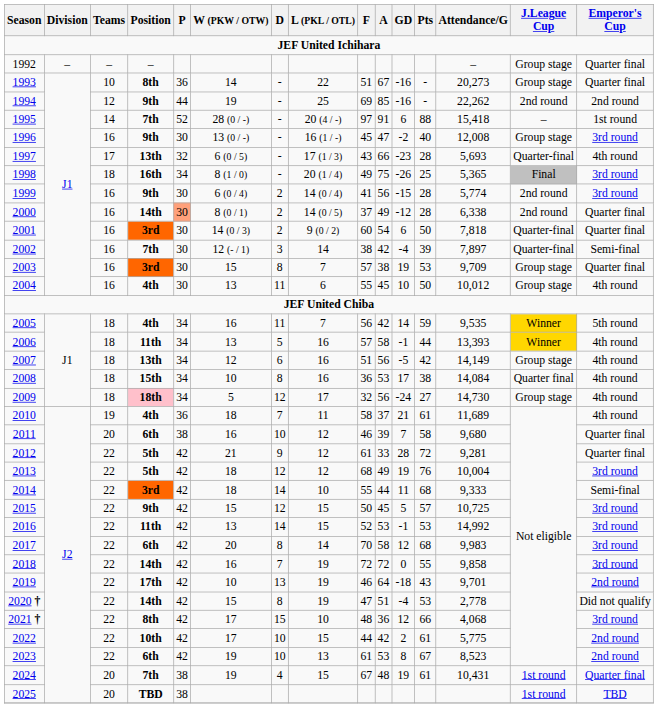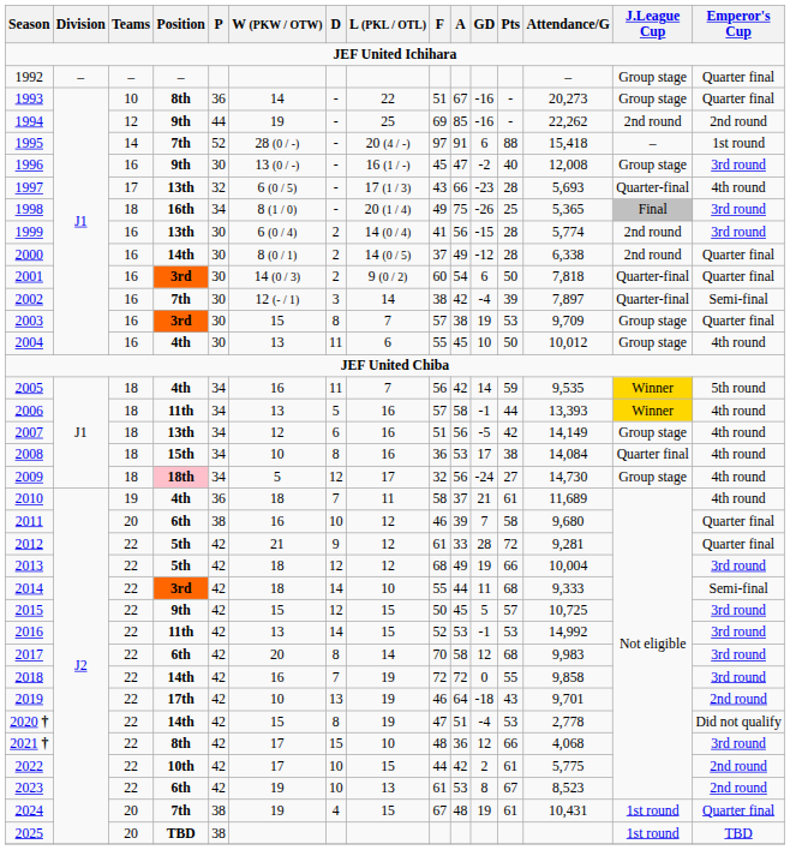1999 | Position: 9th -> 13th
2000 | P: lightsalmon background -> no background
2013 | Pts: 76 -> 66
